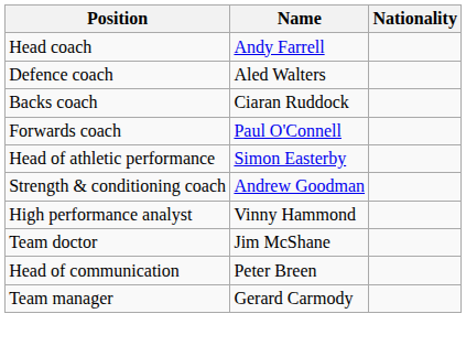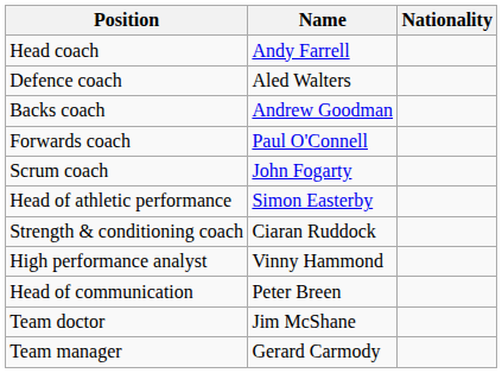Backs coach | Name: Ciaran Ruddock -> Andrew Goodman
+ row: Scrum coach | John Fogarty
Strength & conditioning coach | Name: Andrew Goodman -> Ciaran Ruddock
rows swapped: Team doctor <-> Head of communication
